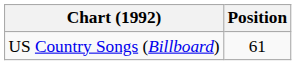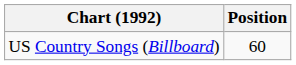US Country Songs (Billboard) | Position: 61 -> 60
